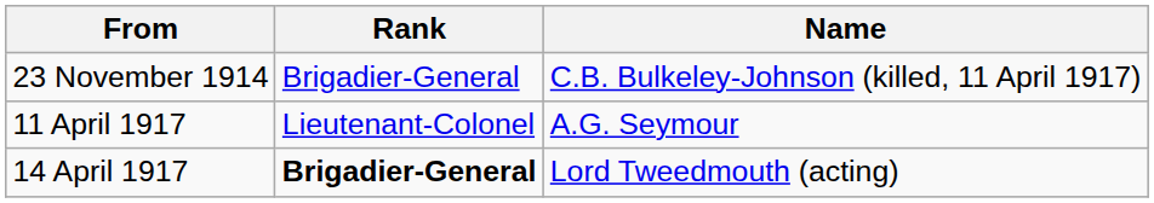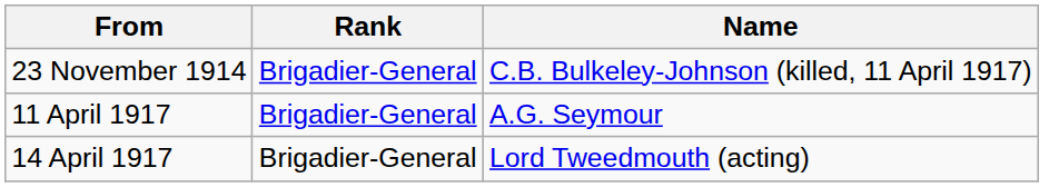11 April 1917 | Rank: Lieutenant-Colonel -> Brigadier-General
14 April 1917 | Rank: bold -> normal
